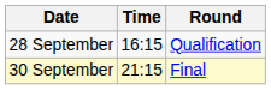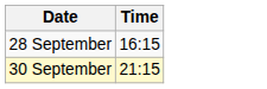- column: Round | Qualification | Final
